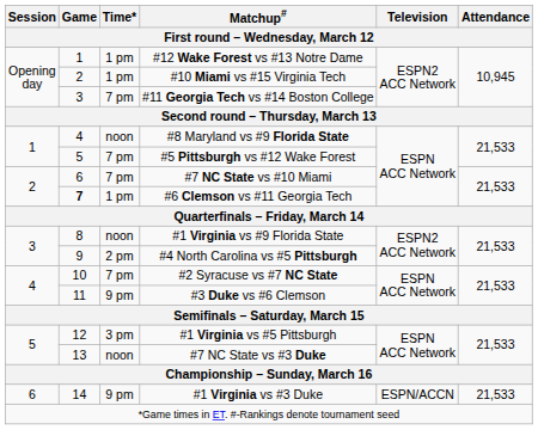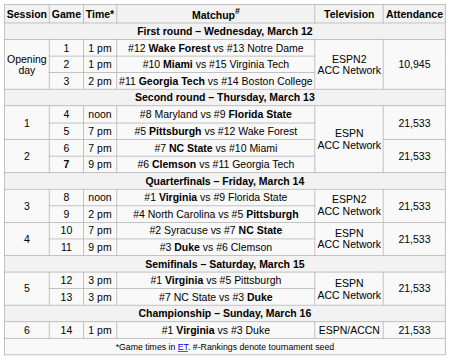#11 Georgia Tech vs #14 Boston College | Time*: 7 pm -> 2 pm
#6 Clemson vs #11 Georgia Tech | Time*: 1 pm -> 9 pm
#7 NC State vs #3 Duke | Time*: noon -> 3 pm
#1 Virginia vs #3 Duke | Time*: 9 pm -> 1 pm
